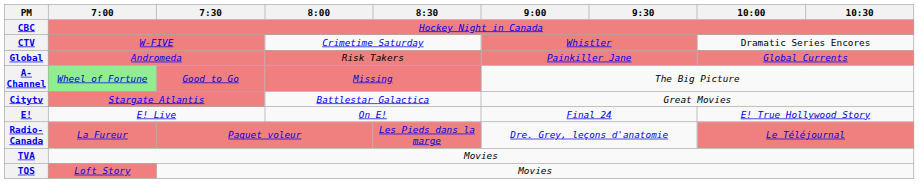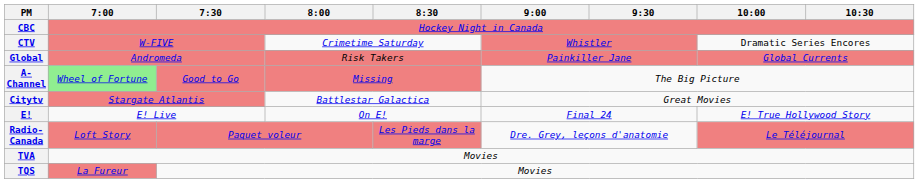Radio-Canada | 7:00: La Fureur -> Loft Story
TQS | 7:00: Loft Story -> La Fureur
